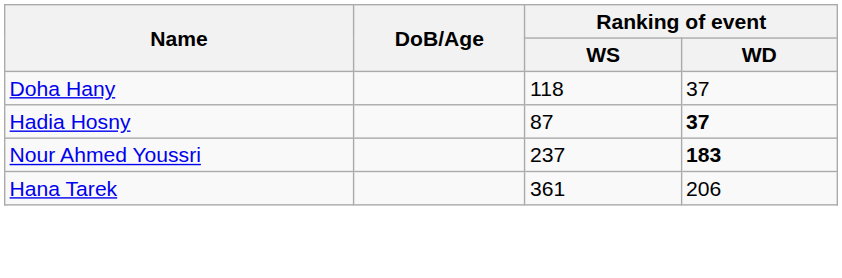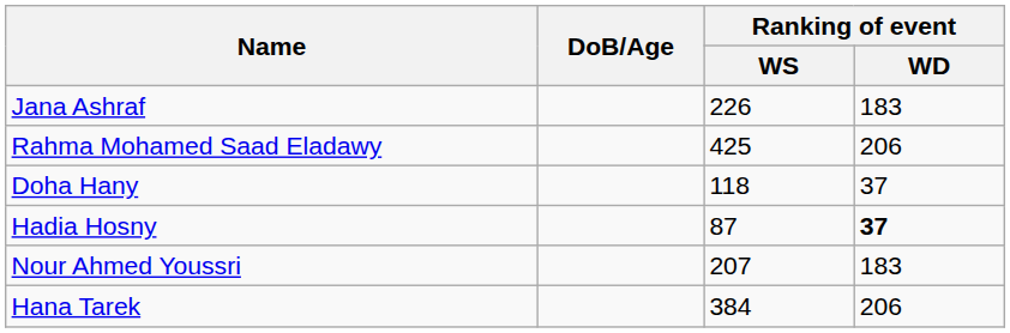+ row: Jana Ashraf | 226 | 183
+ row: Rahma Mohamed Saad Eladawy | 425 | 206
Nour Ahmed Youssri | Ranking of event / WS: 237 -> 207
Nour Ahmed Youssri | Ranking of event / WD: bold -> normal
Hana Tarek | Ranking of event / WS: 361 -> 384
